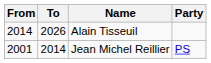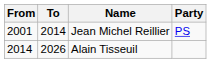rows swapped: Jean Michel Reillier <-> Alain Tisseuil
